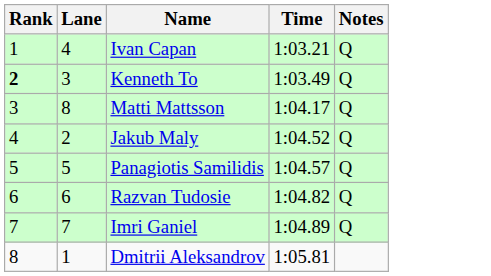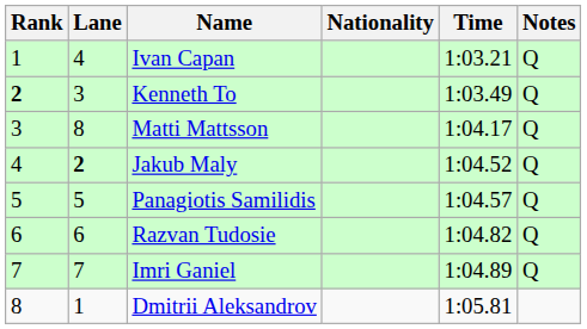+ column: Nationality
Jakub Maly | Lane: normal -> bold
